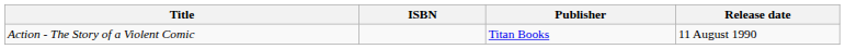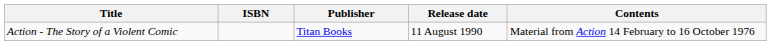+ column: Contents | Material from Action 14 February to 16 October 1976
